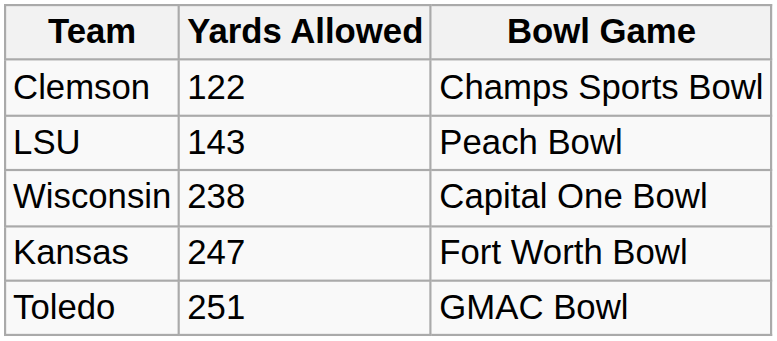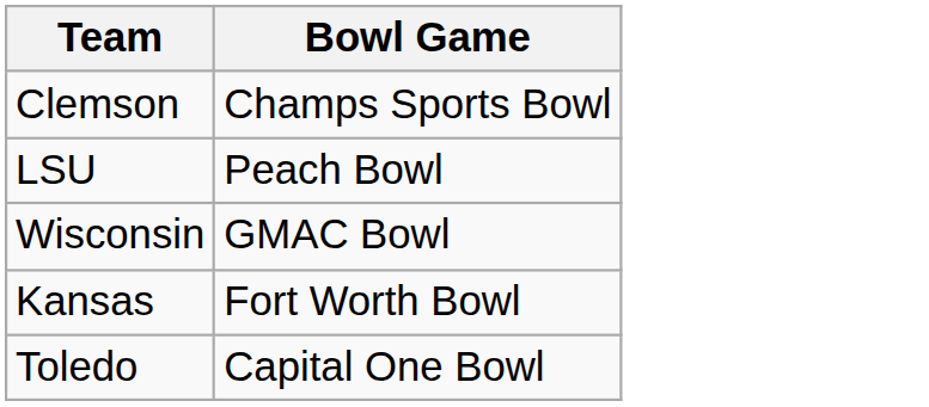- column: Yards Allowed | 122 | 143 | 238 | 247 | 251
Wisconsin | Bowl Game: Capital One Bowl -> GMAC Bowl
Toledo | Bowl Game: GMAC Bowl -> Capital One Bowl
